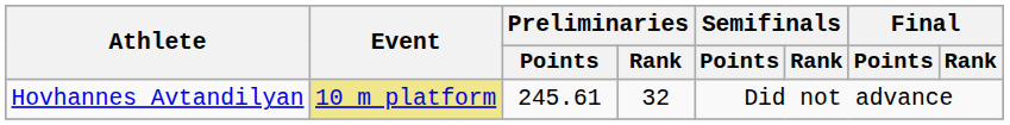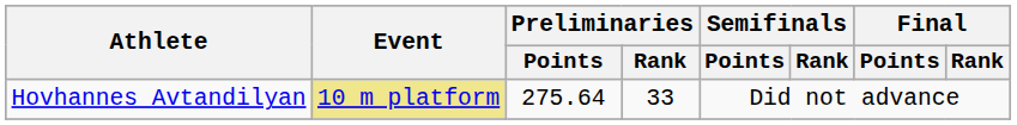Hovhannes Avtandilyan | Preliminaries / Points: 245.61 -> 275.64
Hovhannes Avtandilyan | Preliminaries / Rank: 32 -> 33
